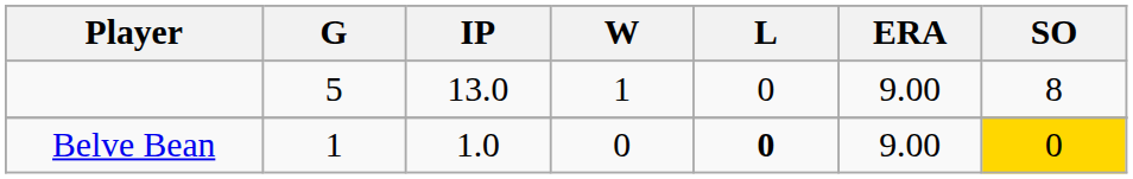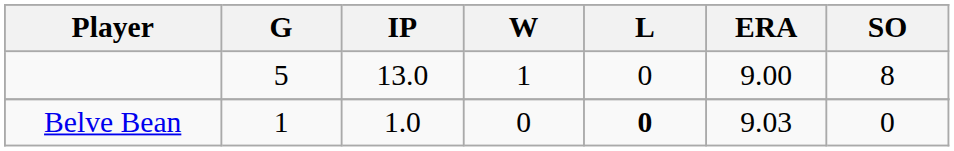Belve Bean | ERA: 9.00 -> 9.03
Belve Bean | SO: gold background -> no background
